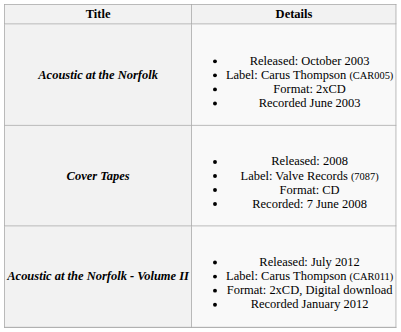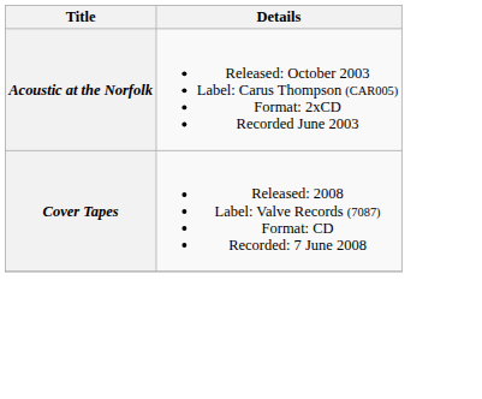- row: Acoustic at the Norfolk - Volume II | Released: July 2012 Label: Carus Thompson (CAR011) Format: 2xCD, Digital download Recorded January 2012
